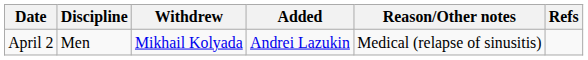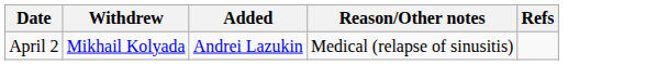- column: Discipline | Men
